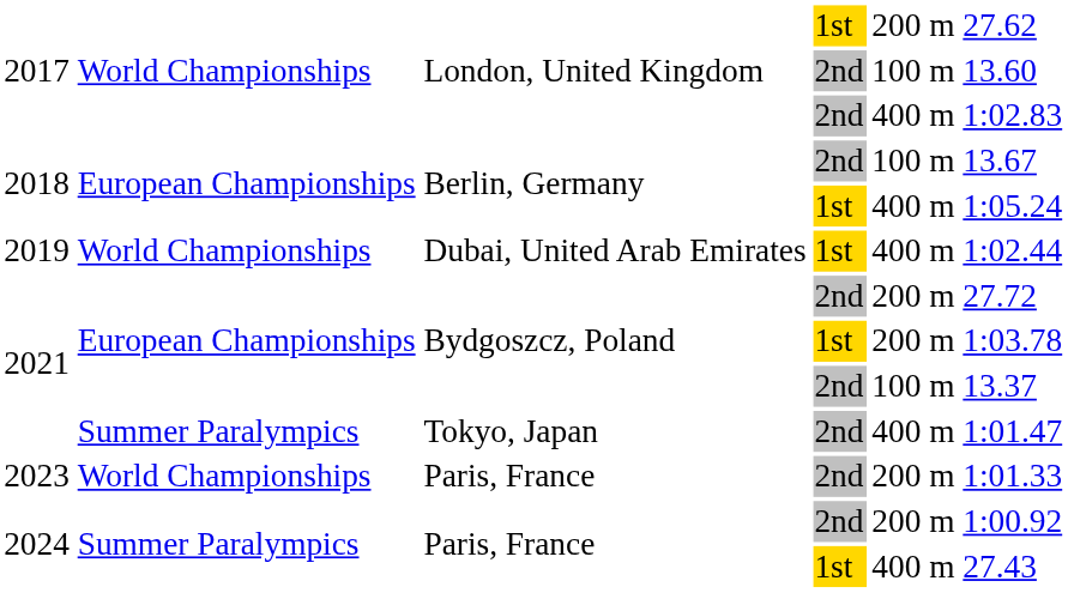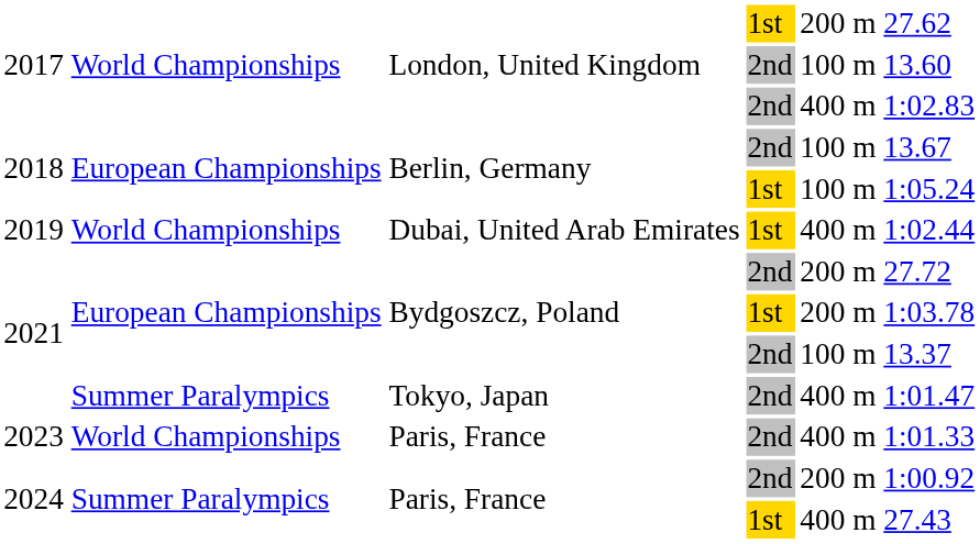2018 / 1st | column 5: 400 m -> 100 m
2023 | column 5: 200 m -> 400 m
